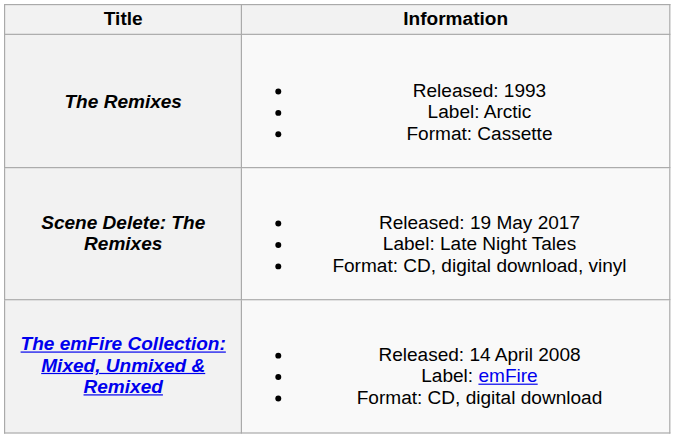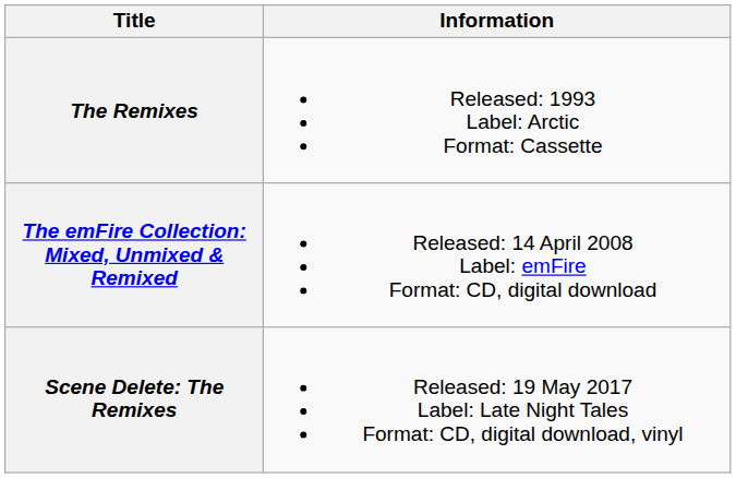rows swapped: The emFire Collection: Mixed, Unmixed & Remixed <-> Scene Delete: The Remixes
